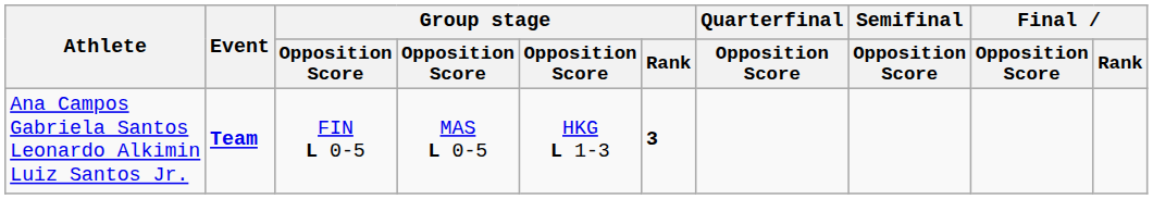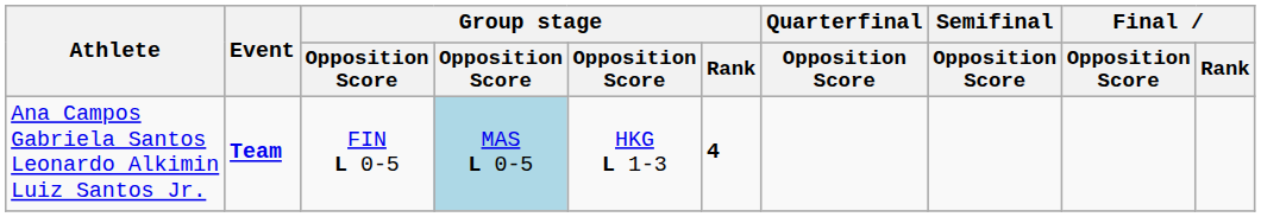Ana Campos Gabriela Santos Leonardo Alkimin Luiz Santos Jr. | column 4: no background -> lightblue background
Ana Campos Gabriela Santos Leonardo Alkimin Luiz Santos Jr. | Group stage / Rank: 3 -> 4
